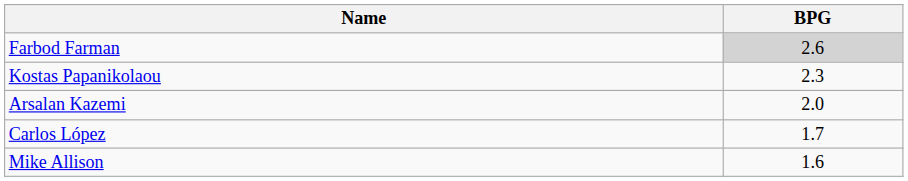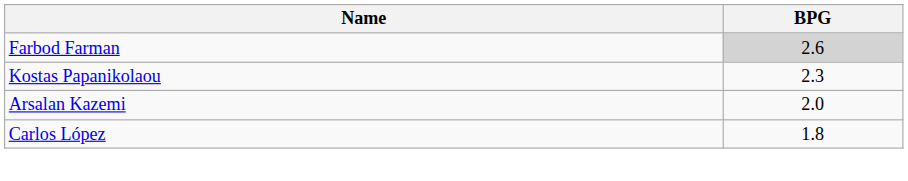Carlos López | BPG: 1.7 -> 1.8
- row: Mike Allison | 1.6
